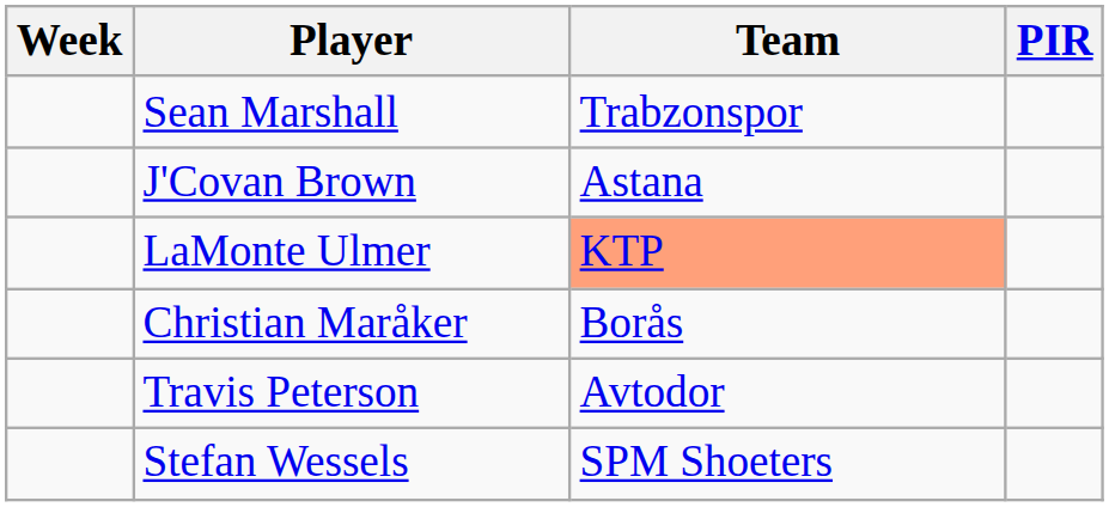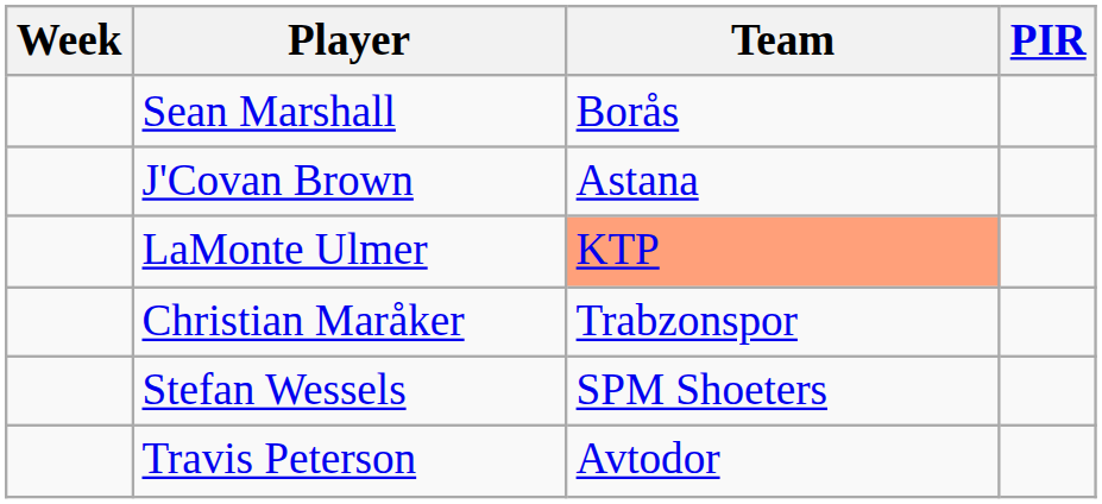Sean Marshall | Team: Trabzonspor -> Borås
Christian Maråker | Team: Borås -> Trabzonspor
rows swapped: Travis Peterson <-> Stefan Wessels
